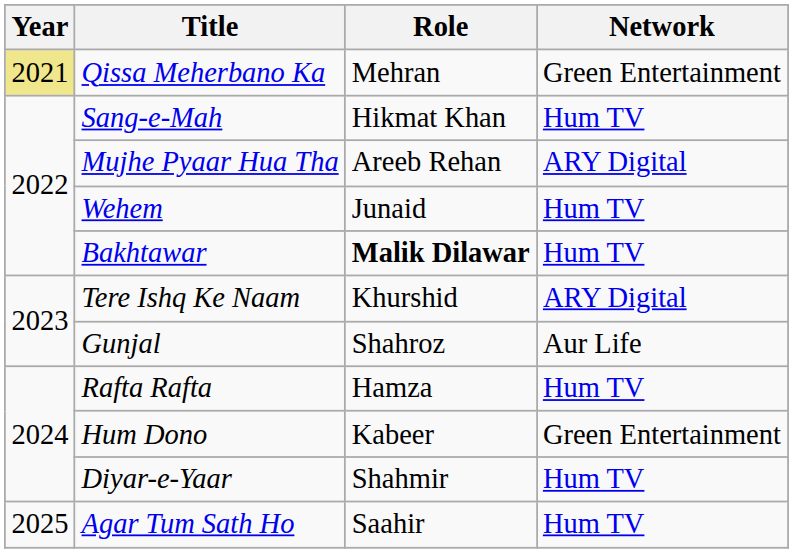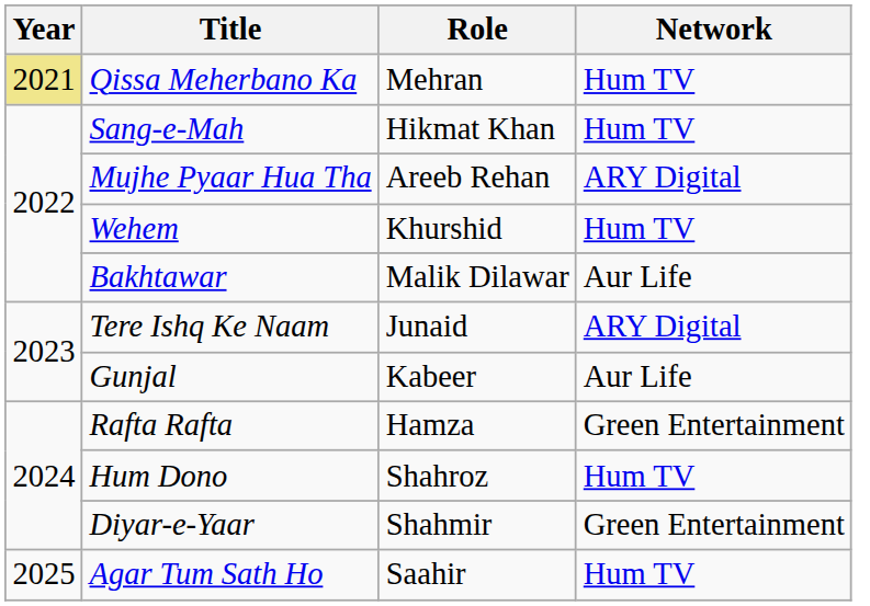Qissa Meherbano Ka | Network: Green Entertainment -> Hum TV
Wehem | Role: Junaid -> Khurshid
Bakhtawar | Role: bold -> normal
Bakhtawar | Network: Hum TV -> Aur Life
Tere Ishq Ke Naam | Role: Khurshid -> Junaid
Gunjal | Role: Shahroz -> Kabeer
Rafta Rafta | Network: Hum TV -> Green Entertainment
Hum Dono | Role: Kabeer -> Shahroz
Hum Dono | Network: Green Entertainment -> Hum TV
Diyar-e-Yaar | Network: Hum TV -> Green Entertainment
